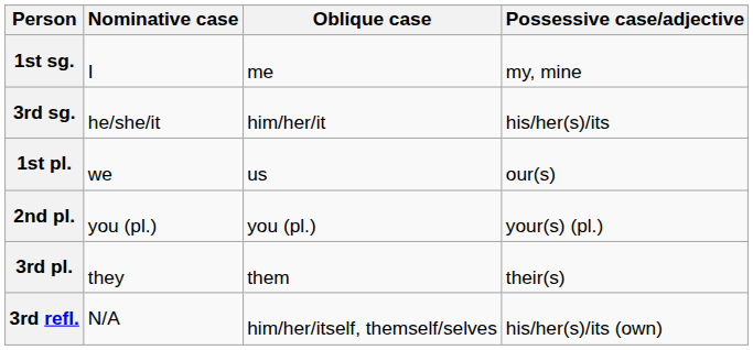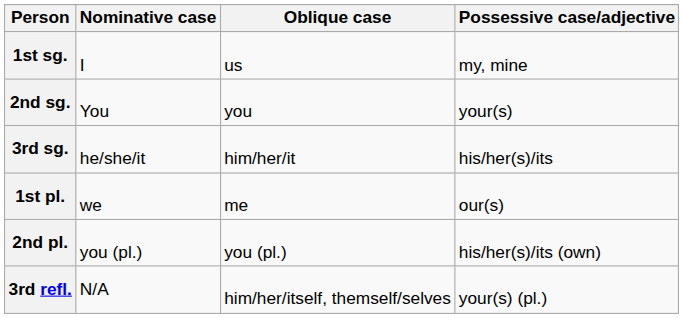1st sg. | Oblique case: me -> us
+ row: 2nd sg. | You | you | your(s)
1st pl. | Oblique case: us -> me
2nd pl. | Possessive case/adjective: your(s) (pl.) -> his/her(s)/its (own)
- row: 3rd pl. | they | them | their(s)
3rd refl. | Possessive case/adjective: his/her(s)/its (own) -> your(s) (pl.)
